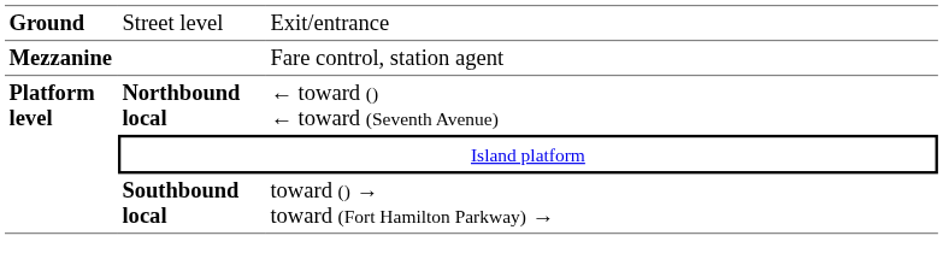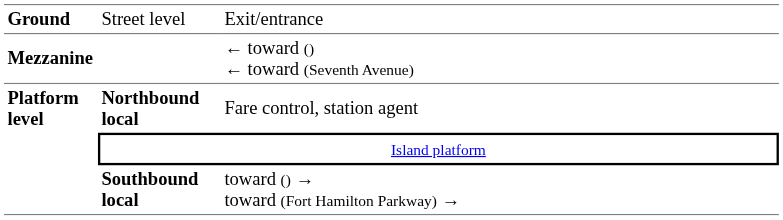Mezzanine | column 3: Fare control, station agent -> ← toward () ← toward (Seventh Avenue)
Northbound local | column 3: ← toward () ← toward (Seventh Avenue) -> Fare control, station agent
